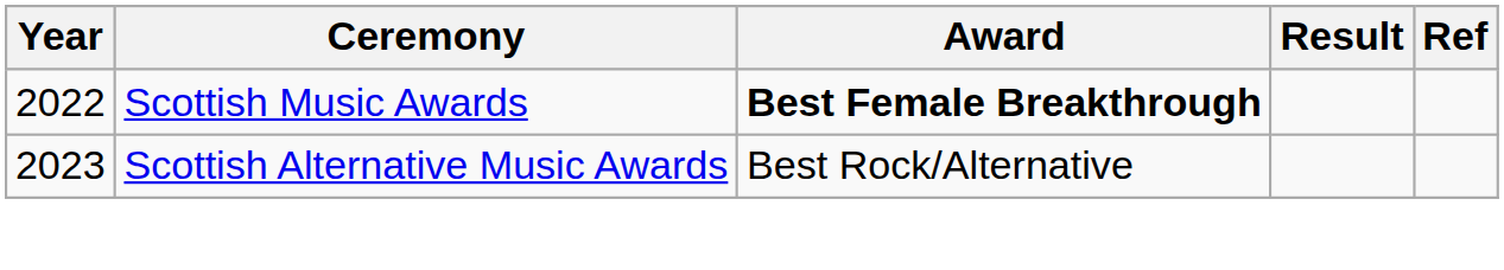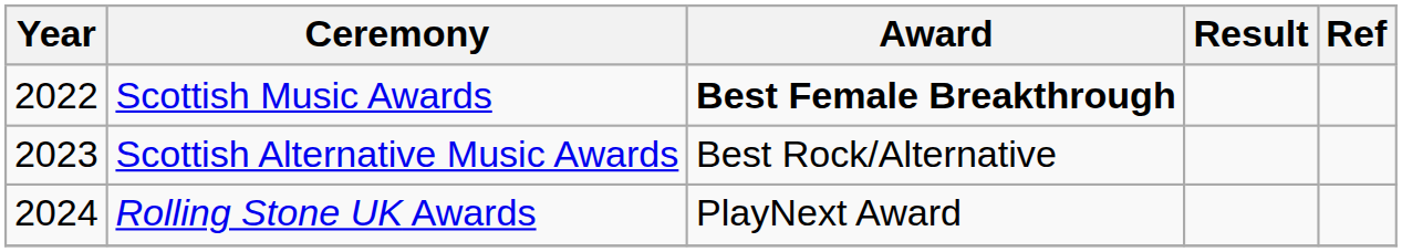+ row: 2024 | Rolling Stone UK Awards | PlayNext Award
